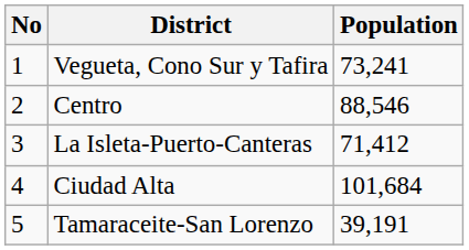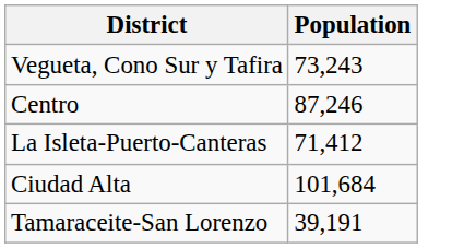- column: No | 1 | 2 | 3 | 4 | 5
Vegueta, Cono Sur y Tafira | Population: 73,241 -> 73,243
Centro | Population: 88,546 -> 87,246
